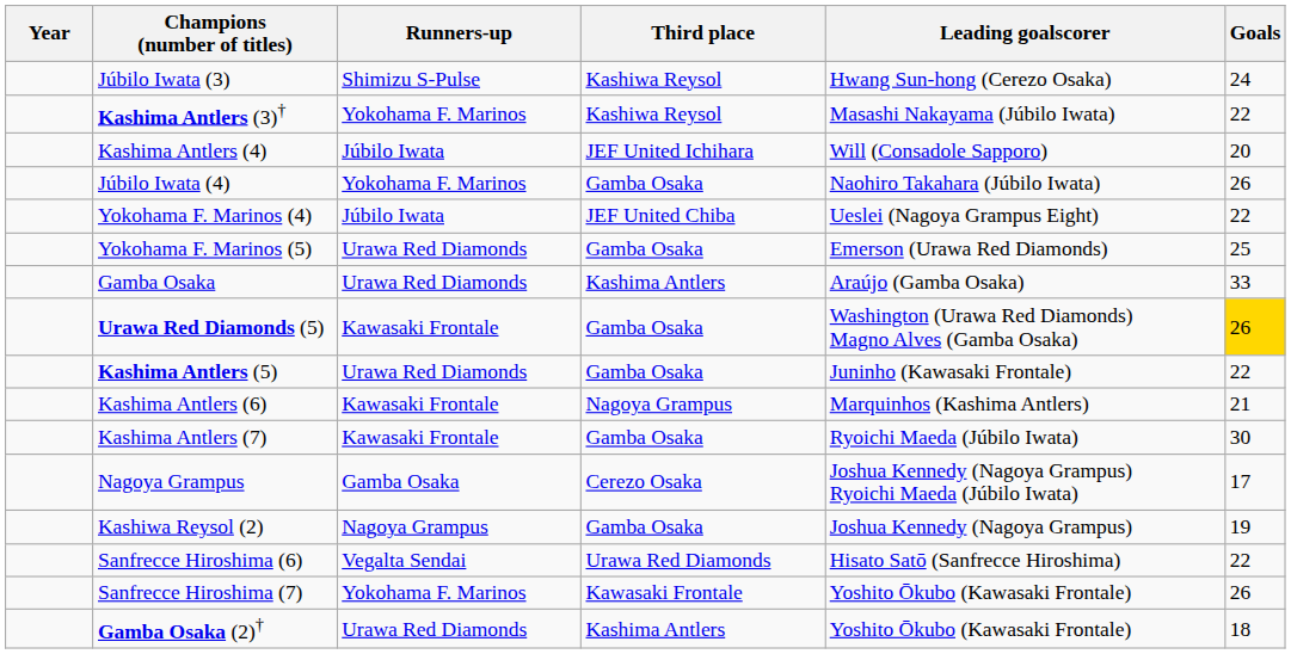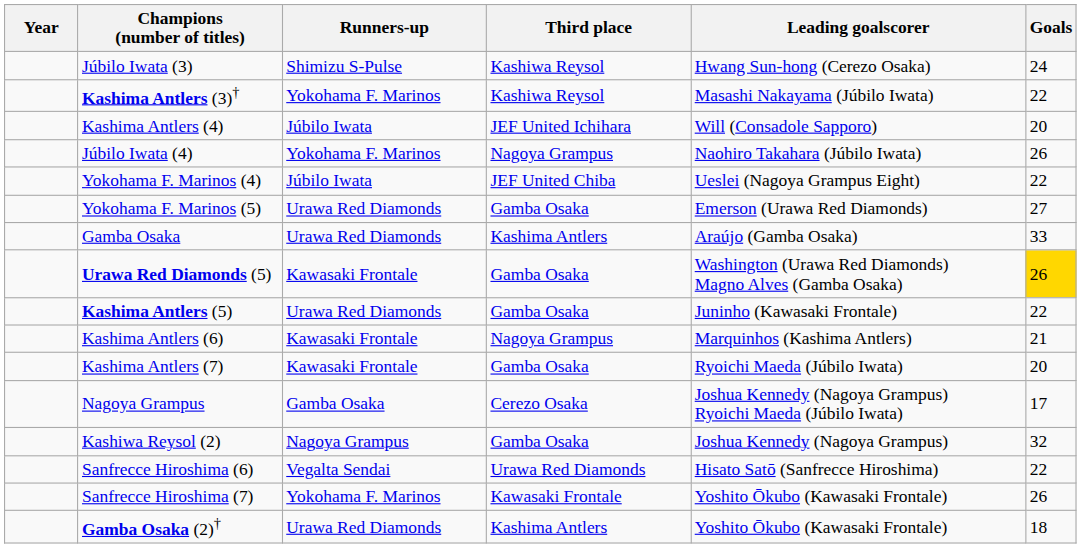Júbilo Iwata (4) | Third place: Gamba Osaka -> Nagoya Grampus
Yokohama F. Marinos (5) | Goals: 25 -> 27
Kashima Antlers (7) | Goals: 30 -> 20
Kashiwa Reysol (2) | Goals: 19 -> 32
